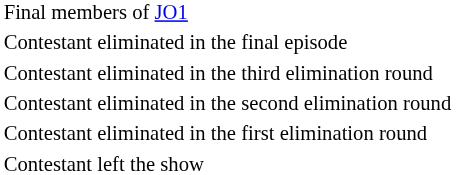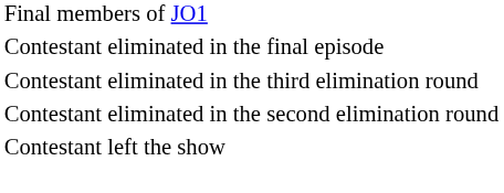- row: Contestant eliminated in the first elimination round
